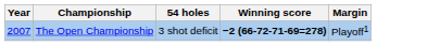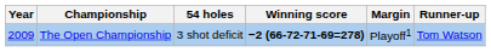+ column: Runner-up | Tom Watson
The Open Championship | Year: 2007 -> 2009
